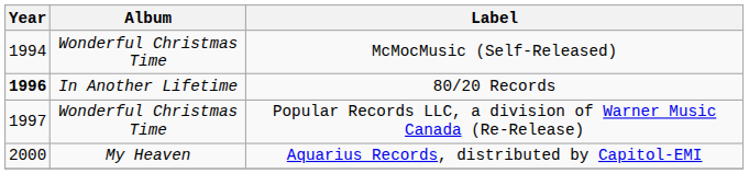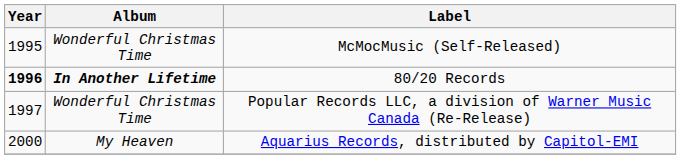McMocMusic (Self-Released) | Year: 1994 -> 1995
80/20 Records | Album: normal -> bold
